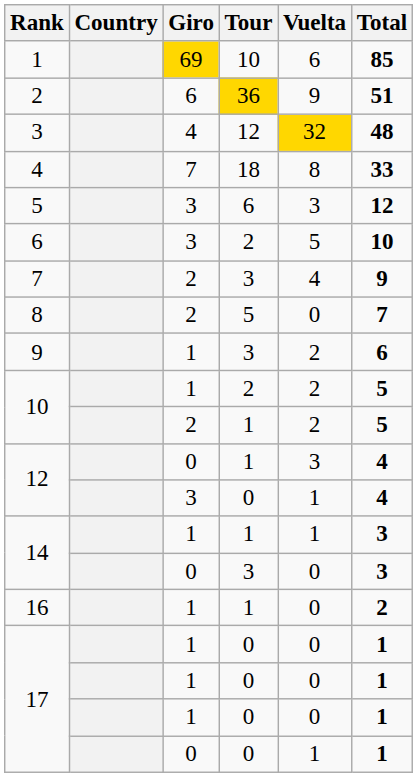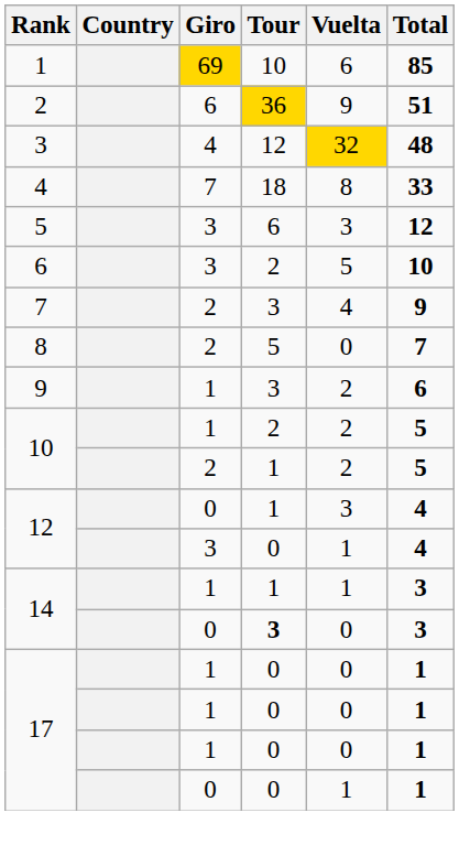14 / 0 | Tour: normal -> bold
- row: 16 | 1 | 1 | 0 | 2
